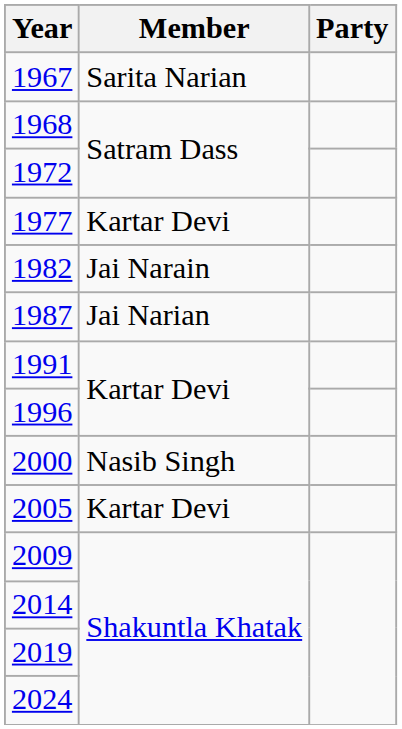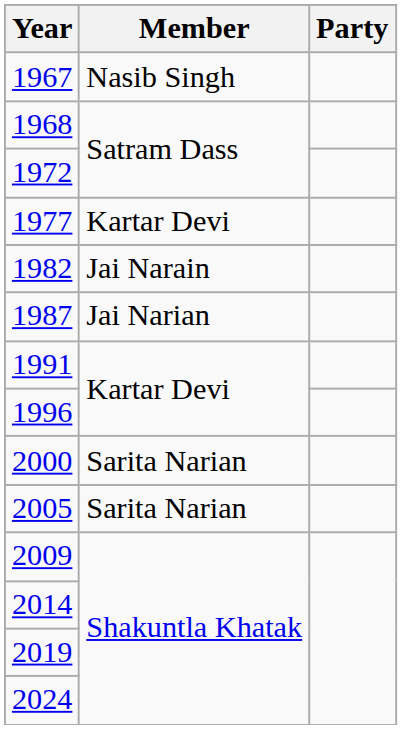1967 | Member: Sarita Narian -> Nasib Singh
2000 | Member: Nasib Singh -> Sarita Narian
2005 | Member: Kartar Devi -> Sarita Narian
